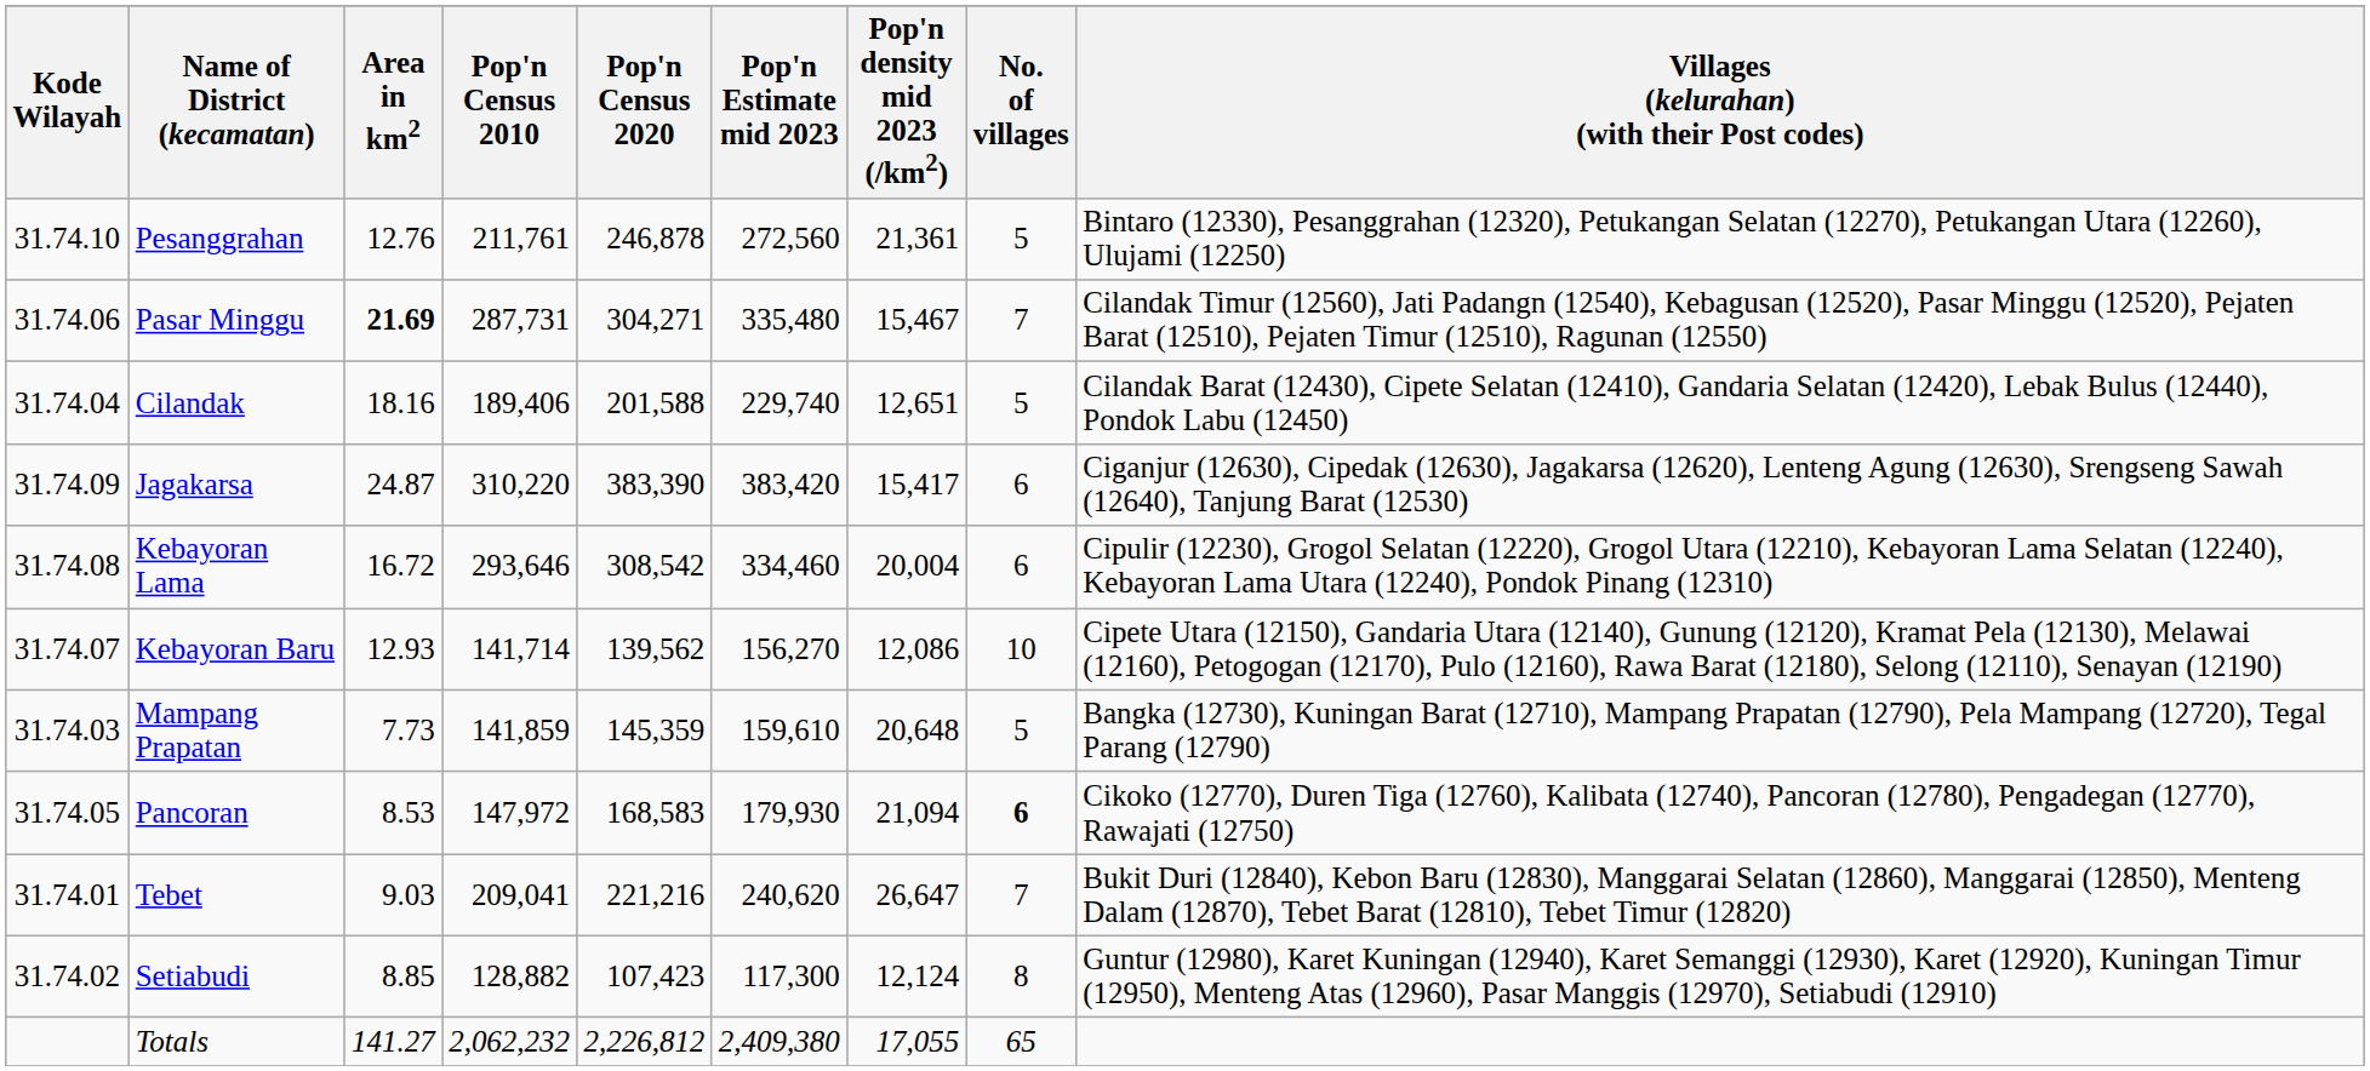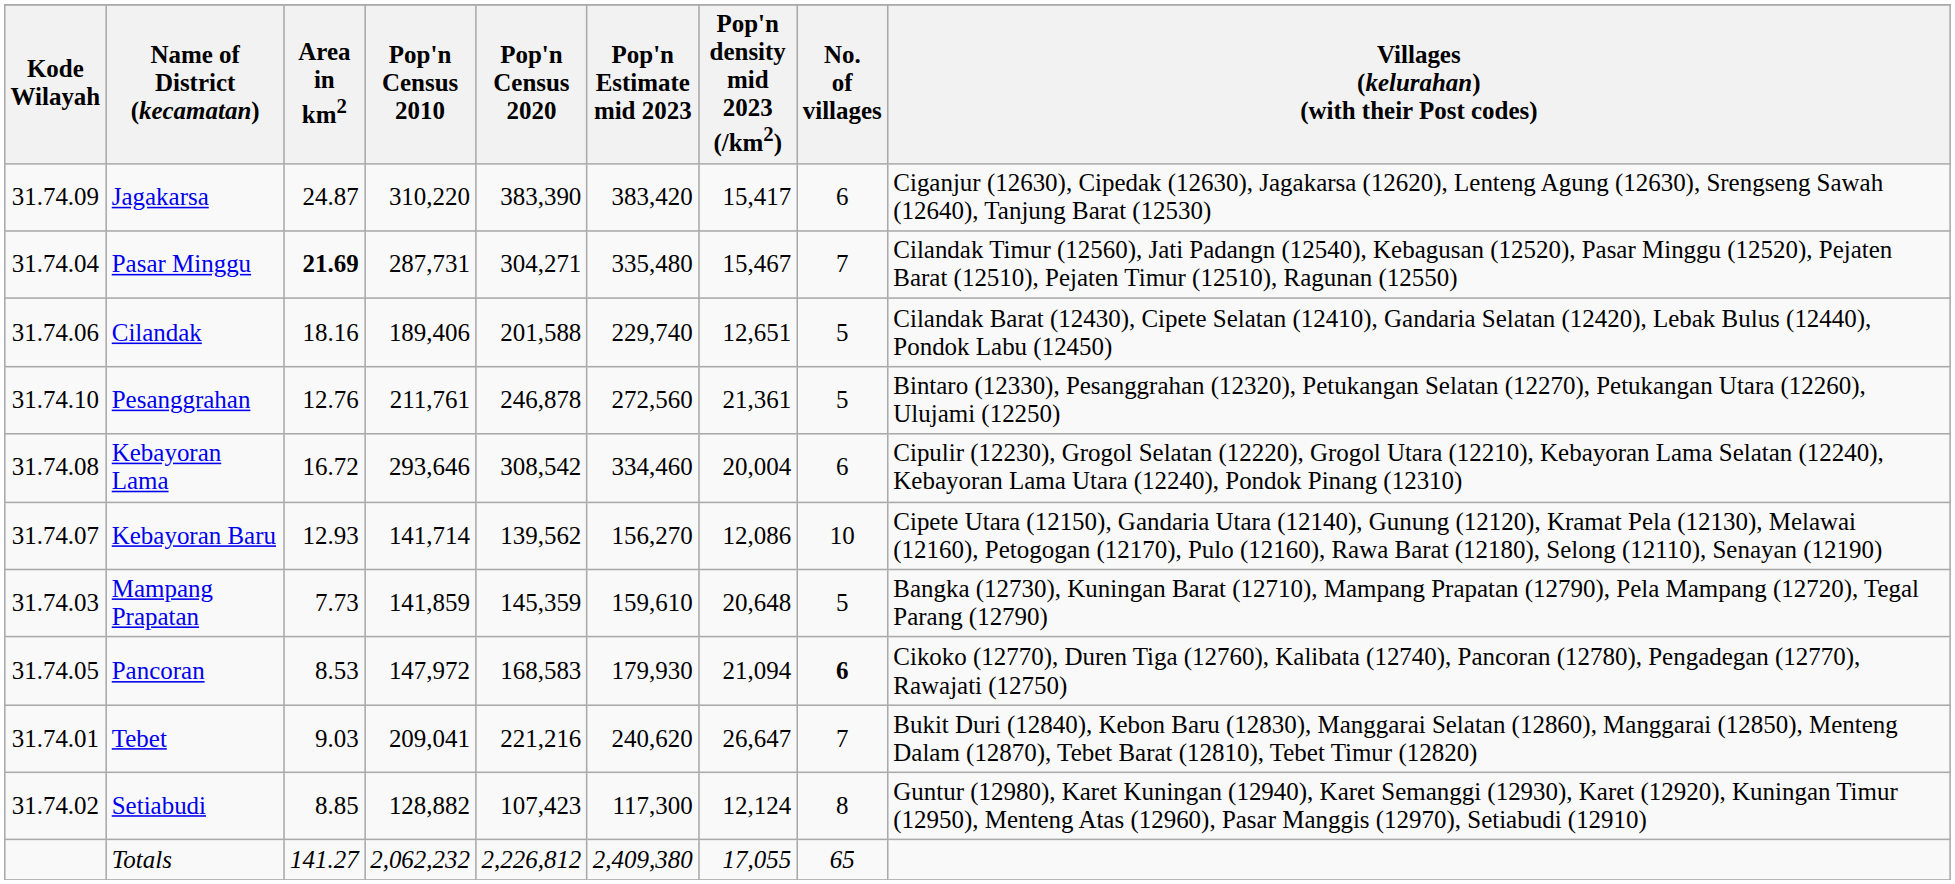rows swapped: Jagakarsa <-> Pesanggrahan
Pasar Minggu | Kode Wilayah: 31.74.06 -> 31.74.04
Cilandak | Kode Wilayah: 31.74.04 -> 31.74.06
